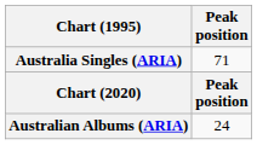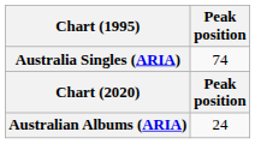Australia Singles (ARIA) | Peak position: 71 -> 74
